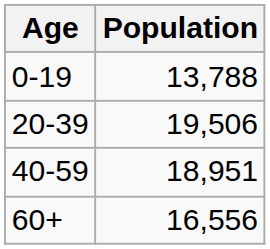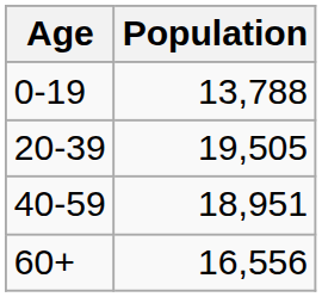20-39 | Population: 19,506 -> 19,505
